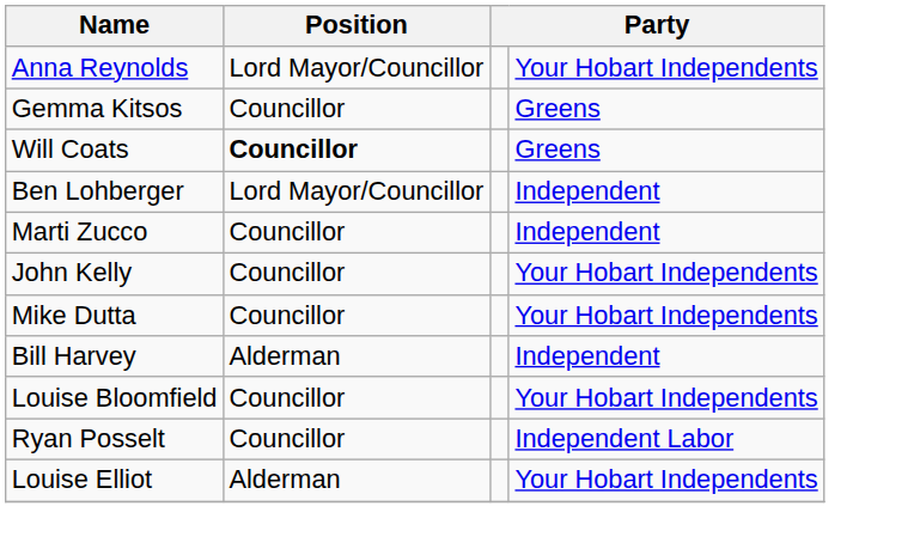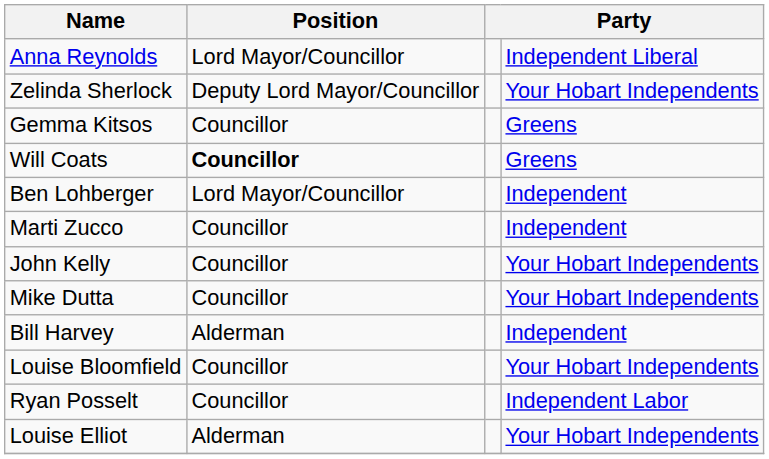Anna Reynolds | column 4: Your Hobart Independents -> Independent Liberal
+ row: Zelinda Sherlock | Deputy Lord Mayor/Councillor | Your Hobart Independents
